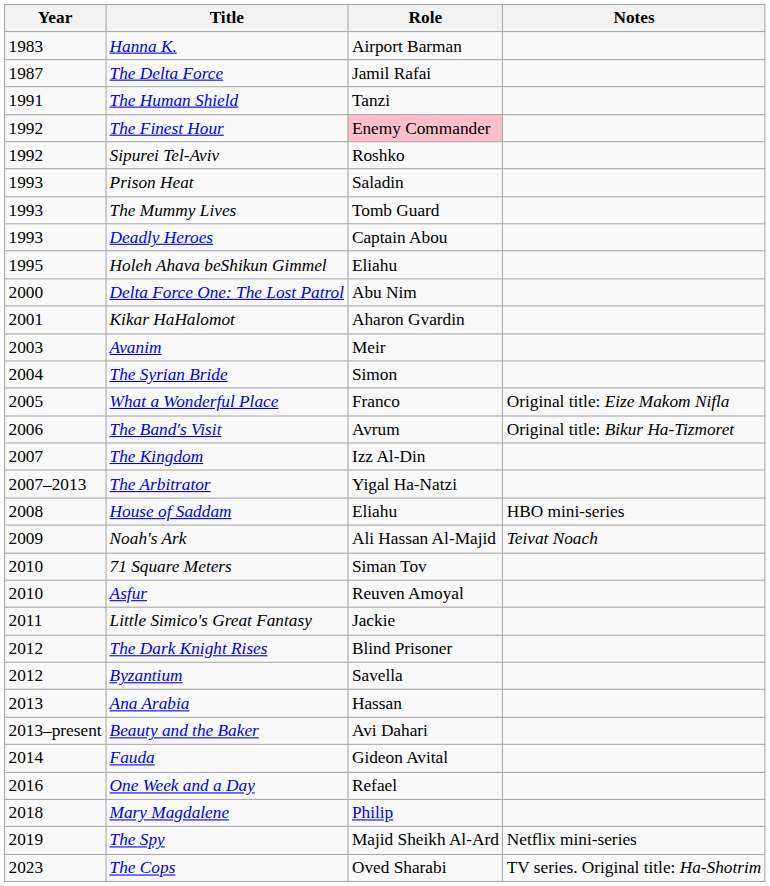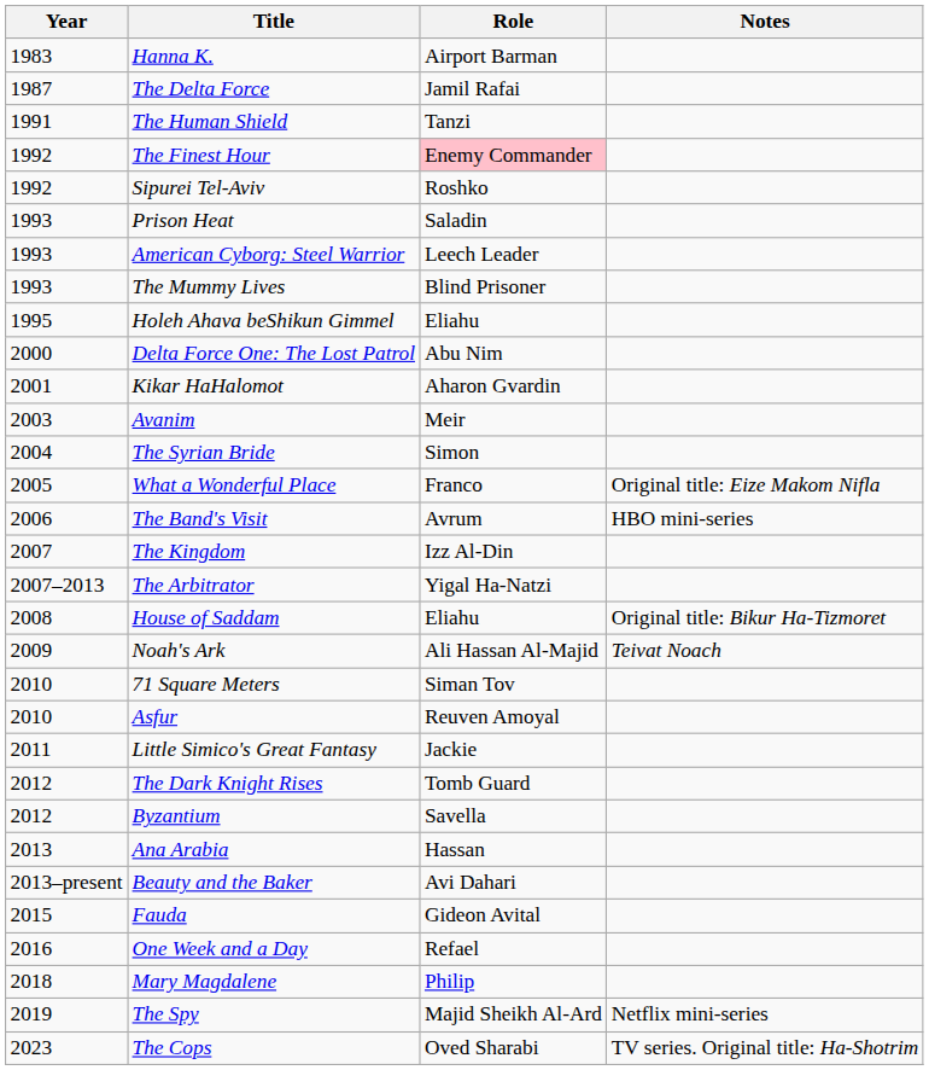+ row: 1993 | American Cyborg: Steel Warrior | Leech Leader
The Mummy Lives | Role: Tomb Guard -> Blind Prisoner
- row: 1993 | Deadly Heroes | Captain Abou
The Band's Visit | Notes: Original title: Bikur Ha-Tizmoret -> HBO mini-series
House of Saddam | Notes: HBO mini-series -> Original title: Bikur Ha-Tizmoret
The Dark Knight Rises | Role: Blind Prisoner -> Tomb Guard
Fauda | Year: 2014 -> 2015
